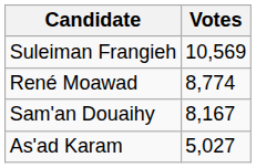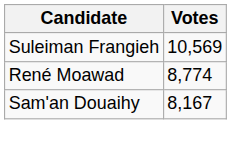- row: As'ad Karam | 5,027
